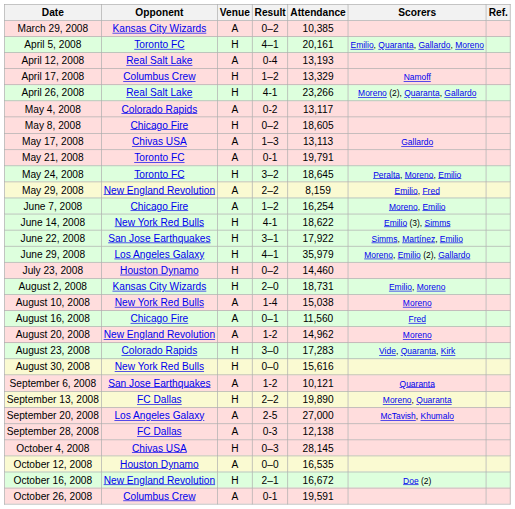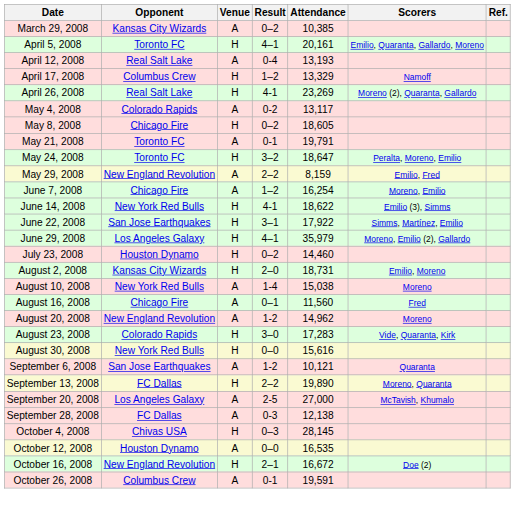April 26, 2008 | Attendance: 23,266 -> 23,269
- row: May 17, 2008 | Chivas USA | A | 1–3 | 13,113 | Gallardo
May 24, 2008 | Attendance: 18,645 -> 18,647
